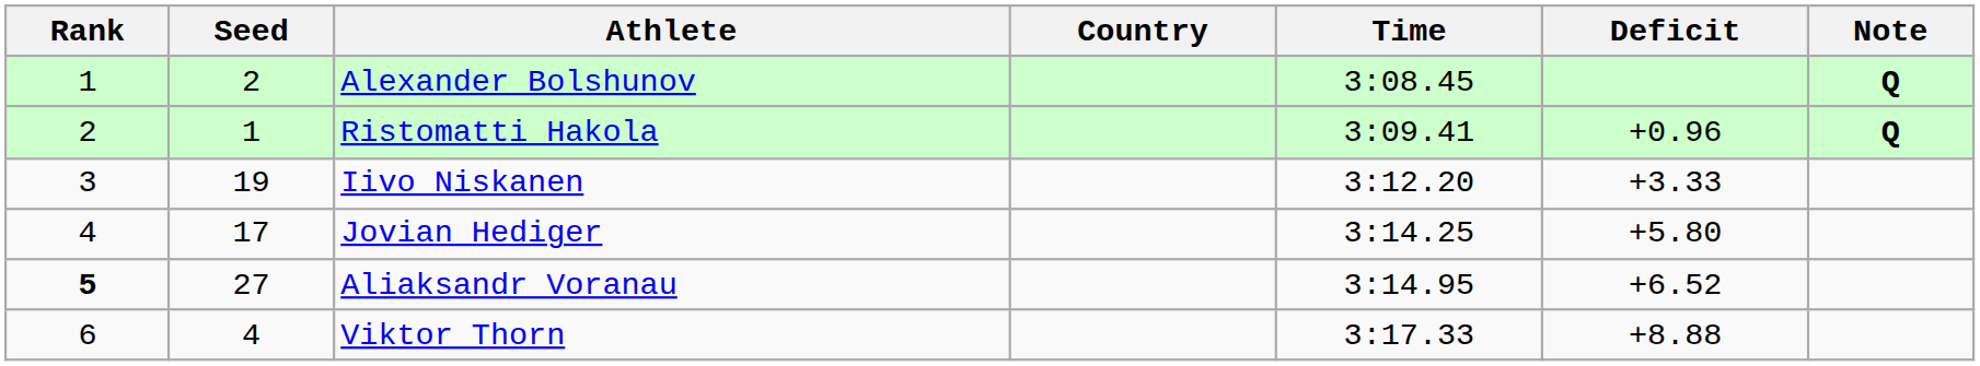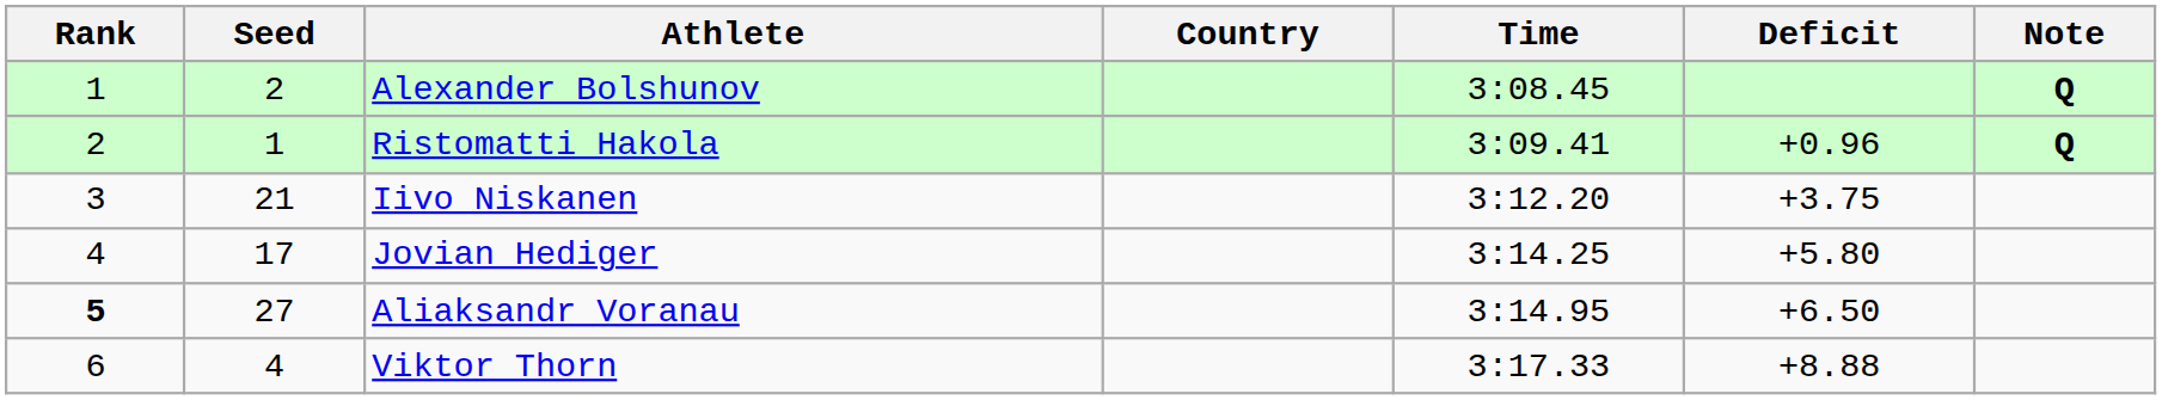Iivo Niskanen | Seed: 19 -> 21
Iivo Niskanen | Deficit: +3.33 -> +3.75
Aliaksandr Voranau | Deficit: +6.52 -> +6.50
